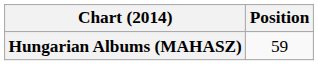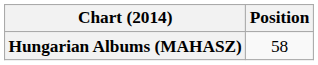Hungarian Albums (MAHASZ) | Position: 59 -> 58
